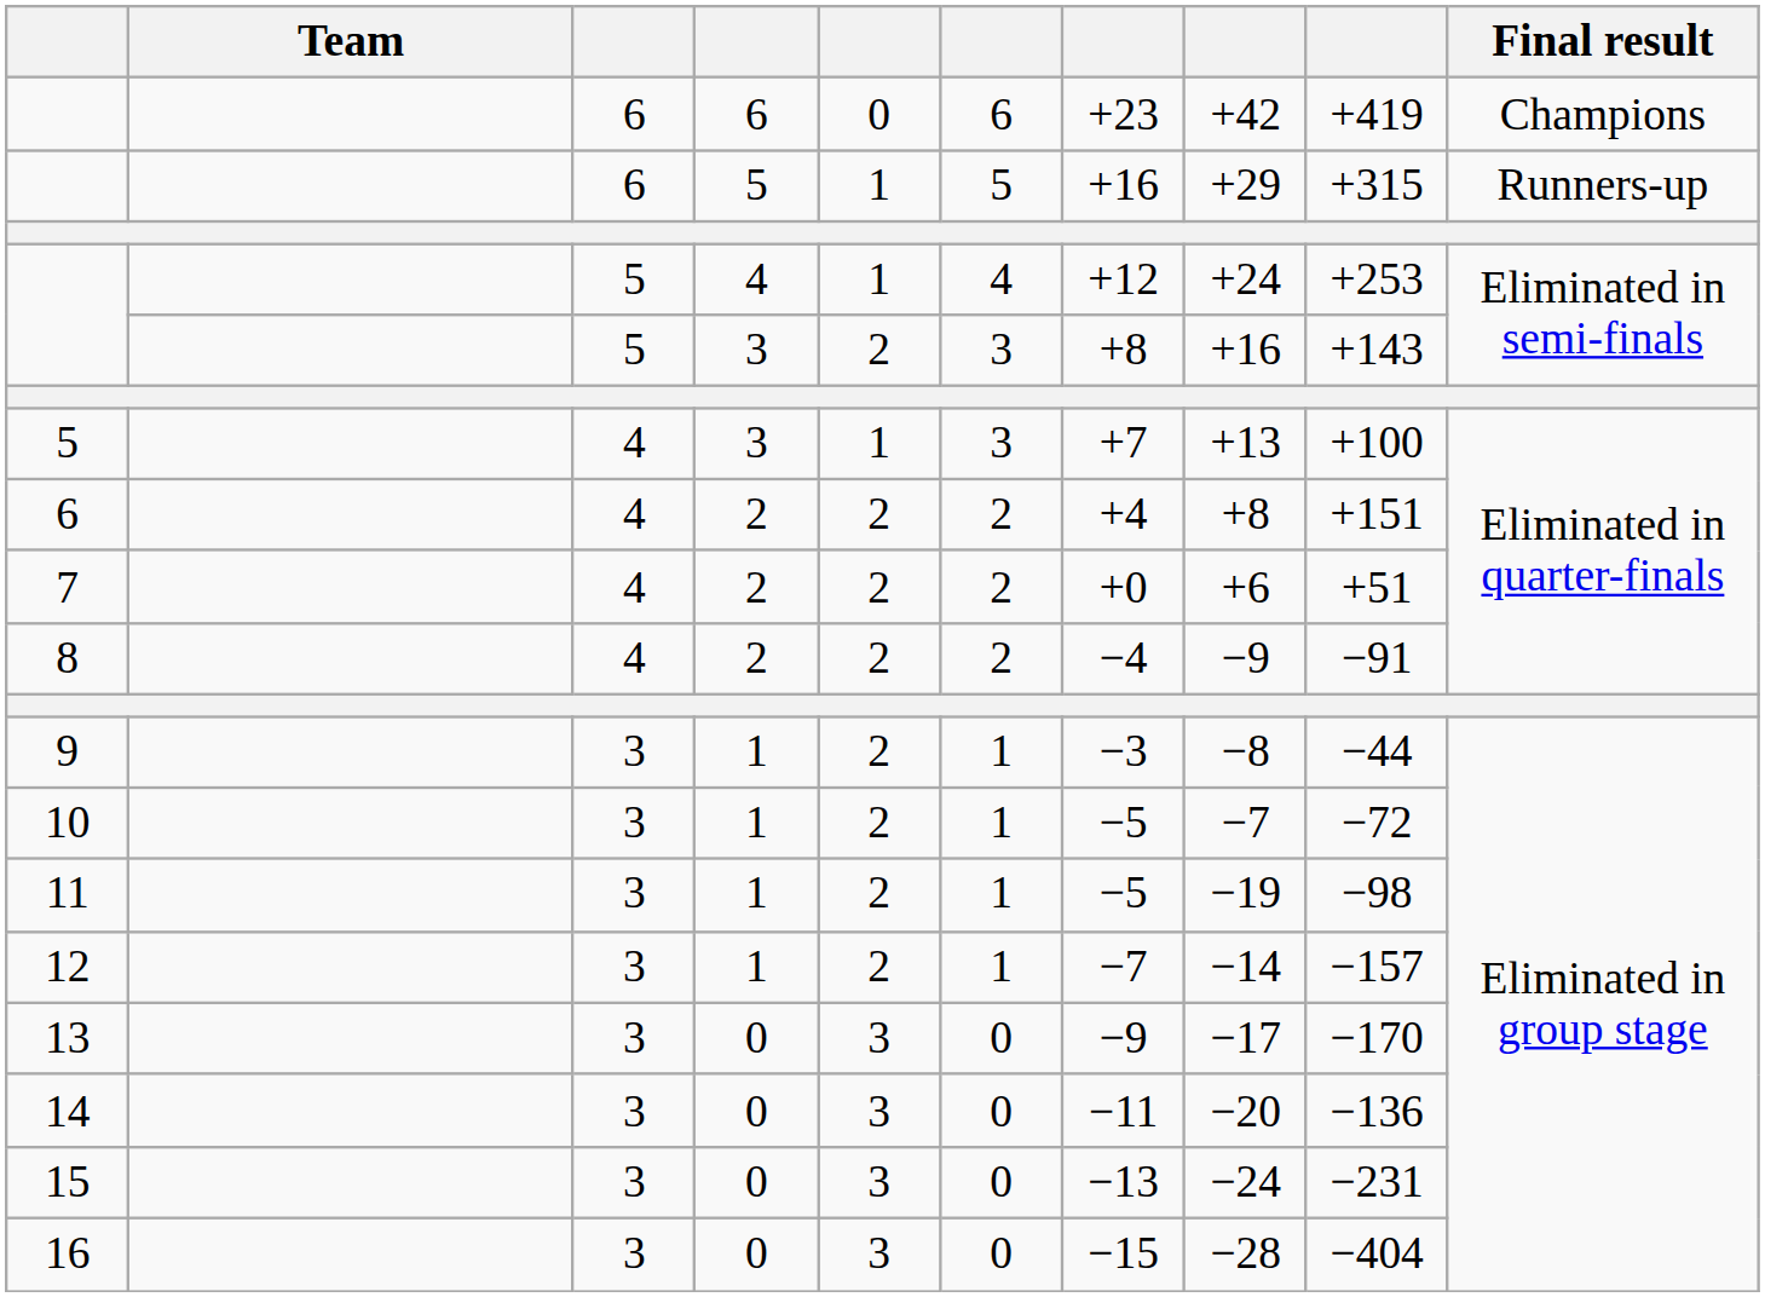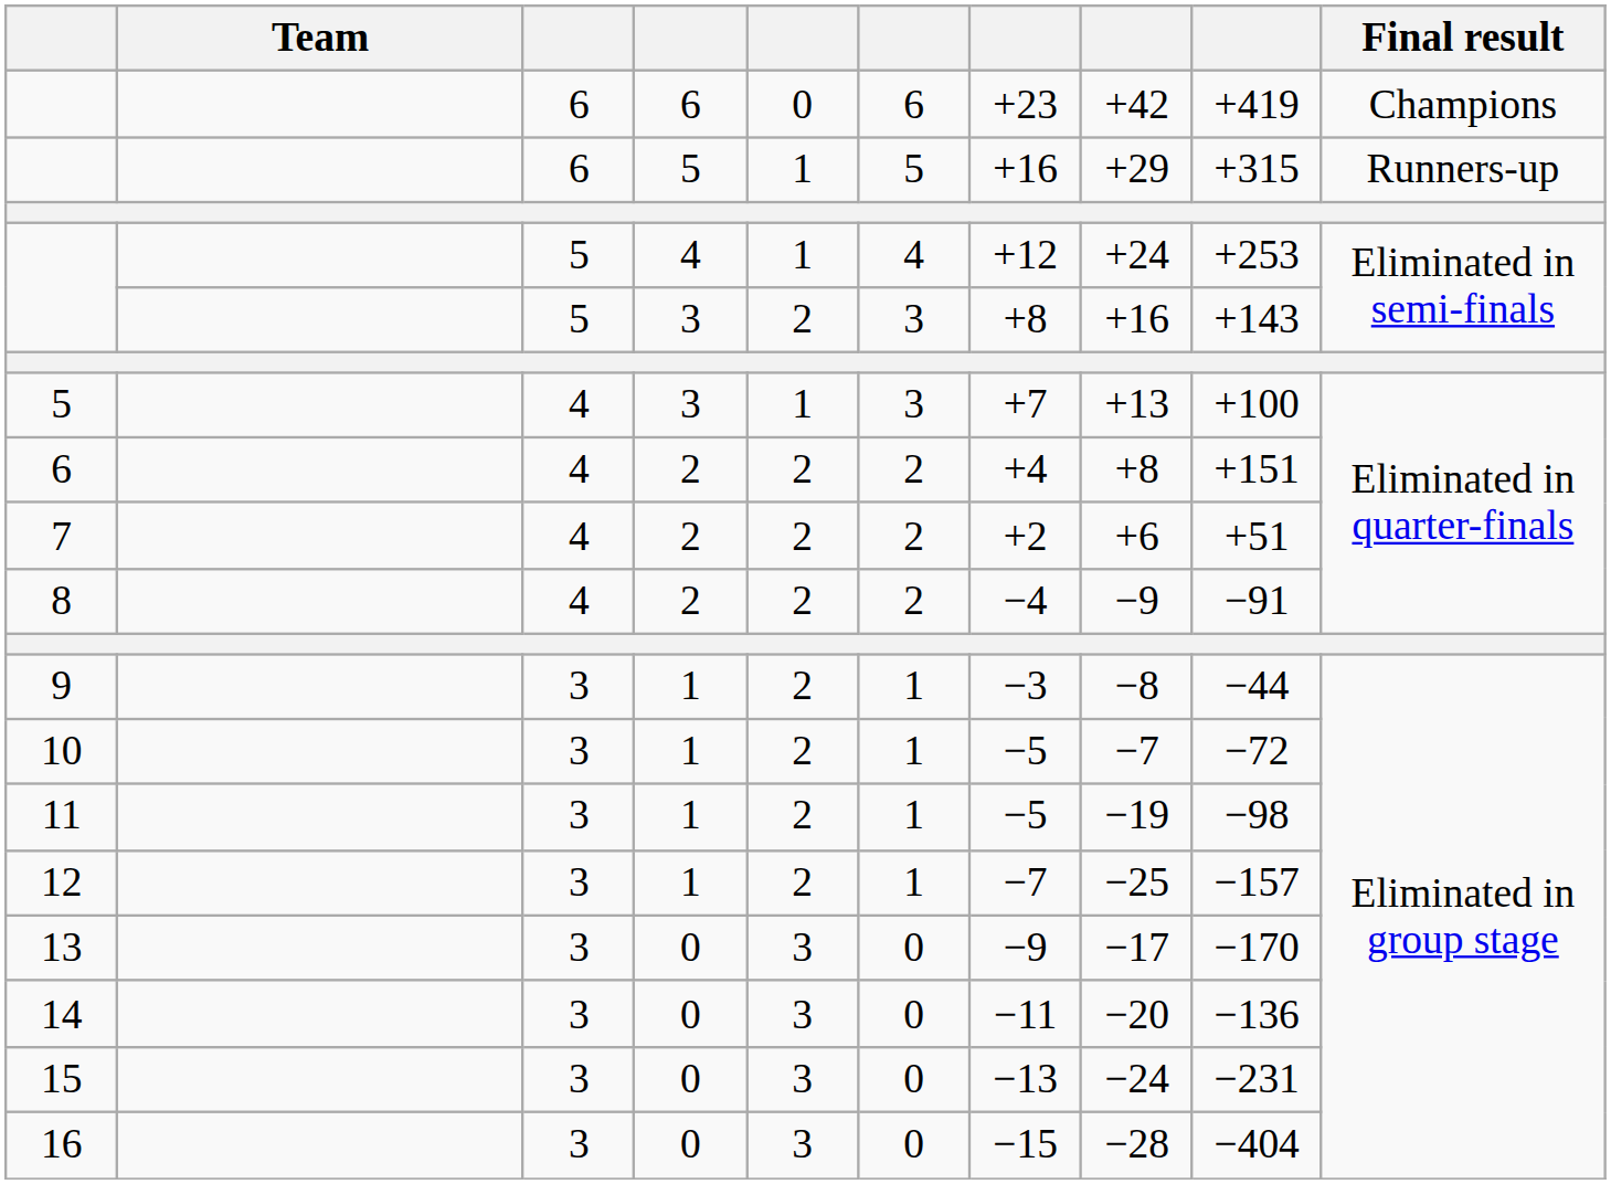7 | column 7: +0 -> +2
12 | column 8: −14 -> −25
